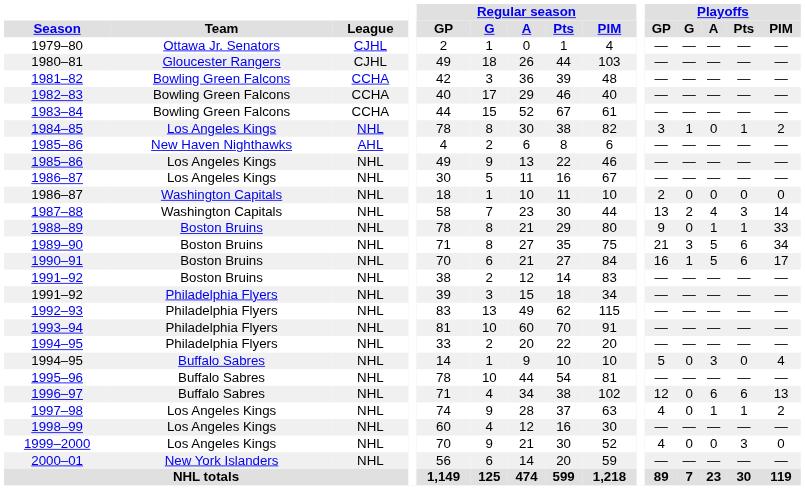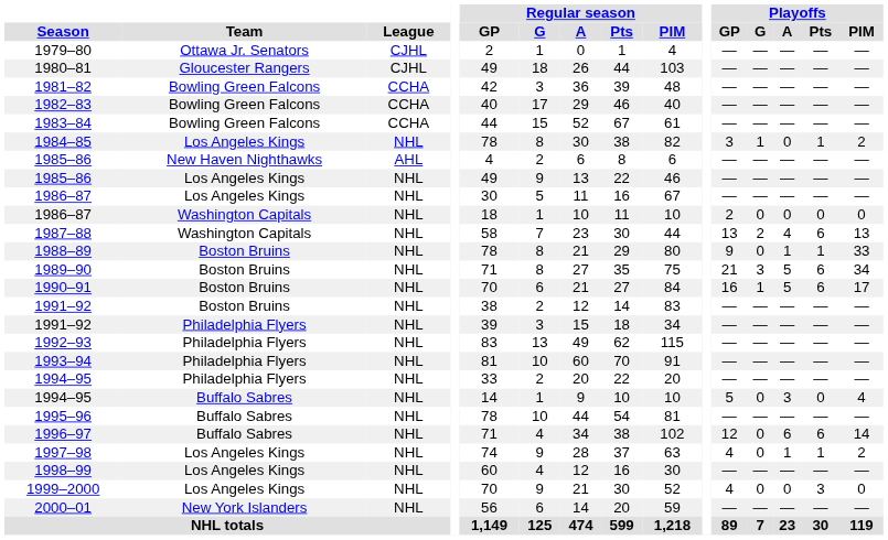1987–88 | Playoffs / Pts: 3 -> 6
1987–88 | Playoffs / PIM: 14 -> 13
1996–97 | Playoffs / PIM: 13 -> 14
